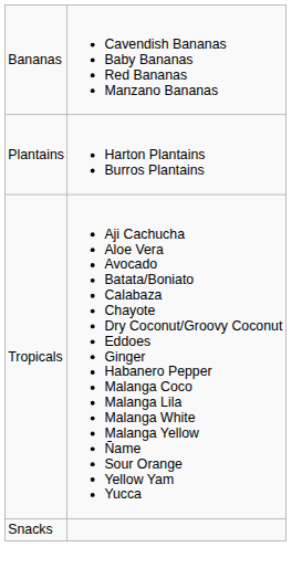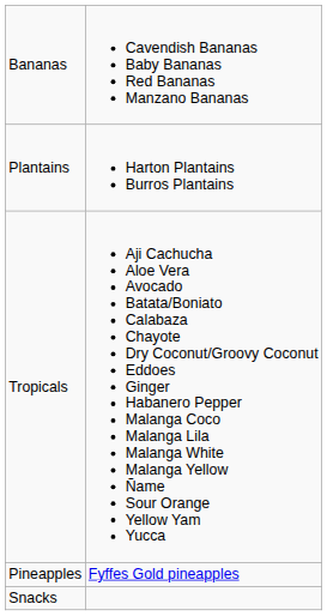+ row: Pineapples | Fyffes Gold pineapples
